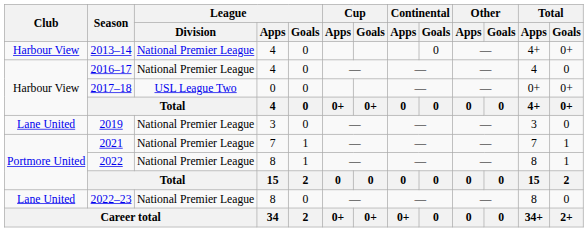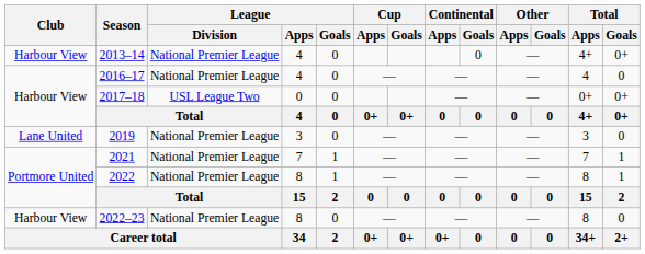2022–23 | Club: Lane United -> Harbour View
